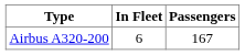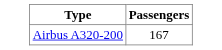- column: In Fleet | 6
